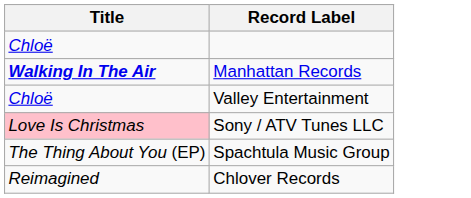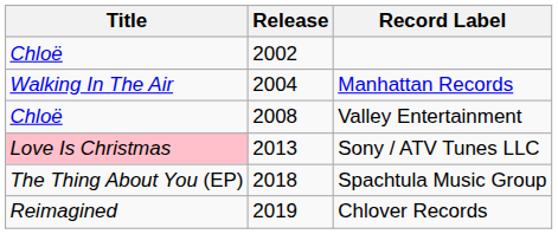+ column: Release | 2002 | 2004 | 2008 | 2013 | 2018 | 2019
Manhattan Records | Title: bold -> normal
